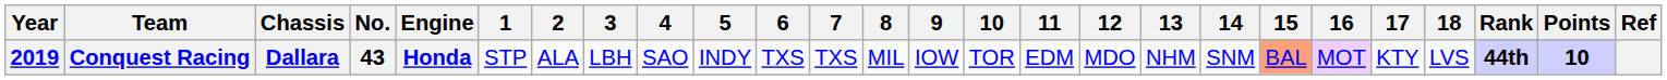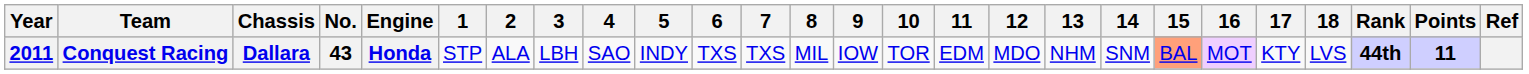Conquest Racing | Year: 2019 -> 2011
Conquest Racing | Points: 10 -> 11
